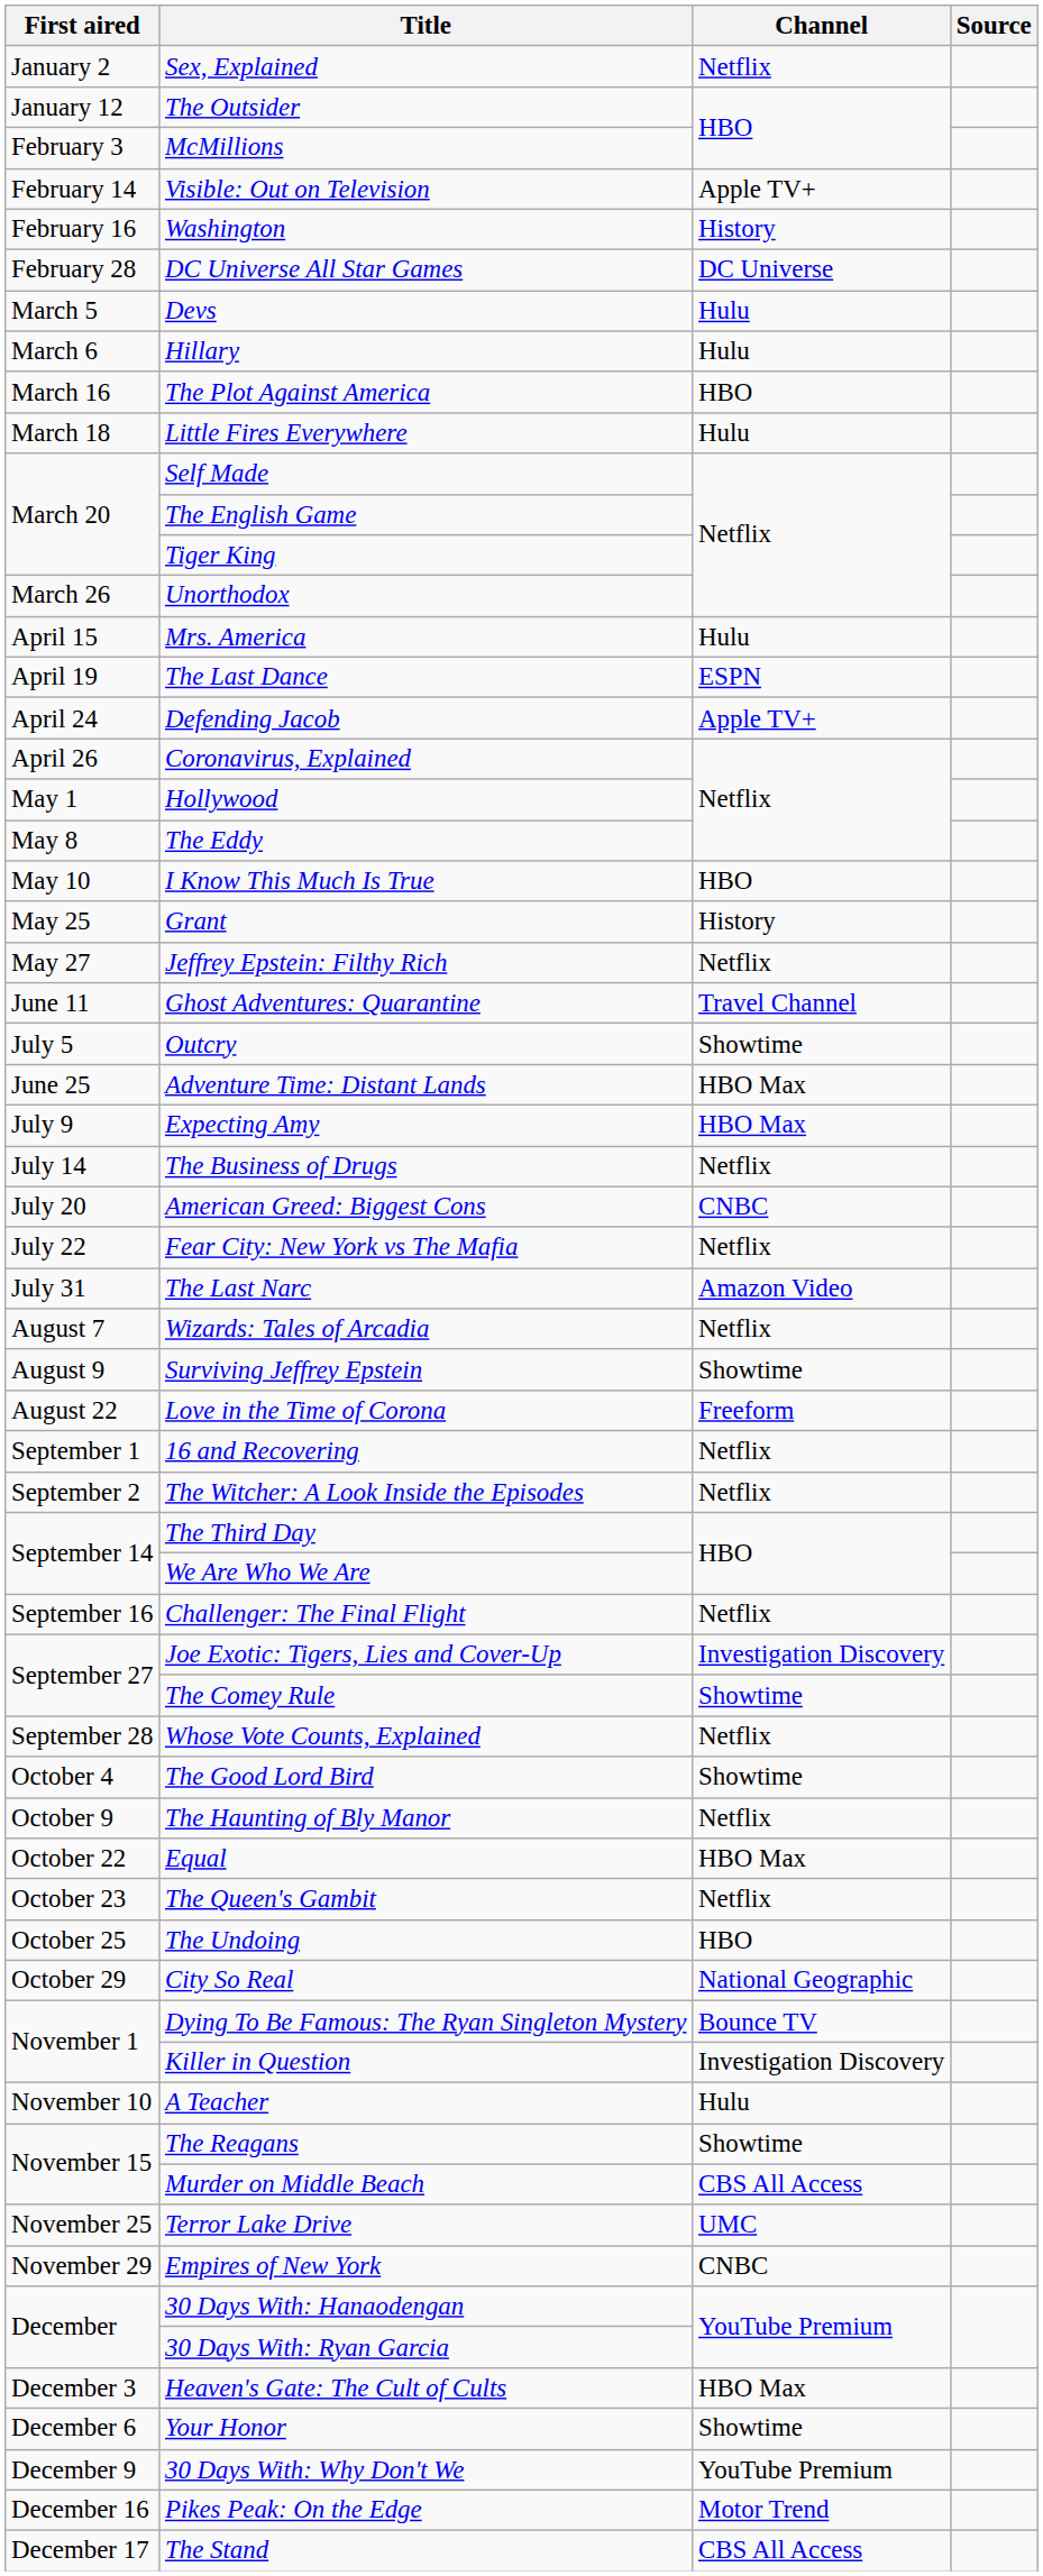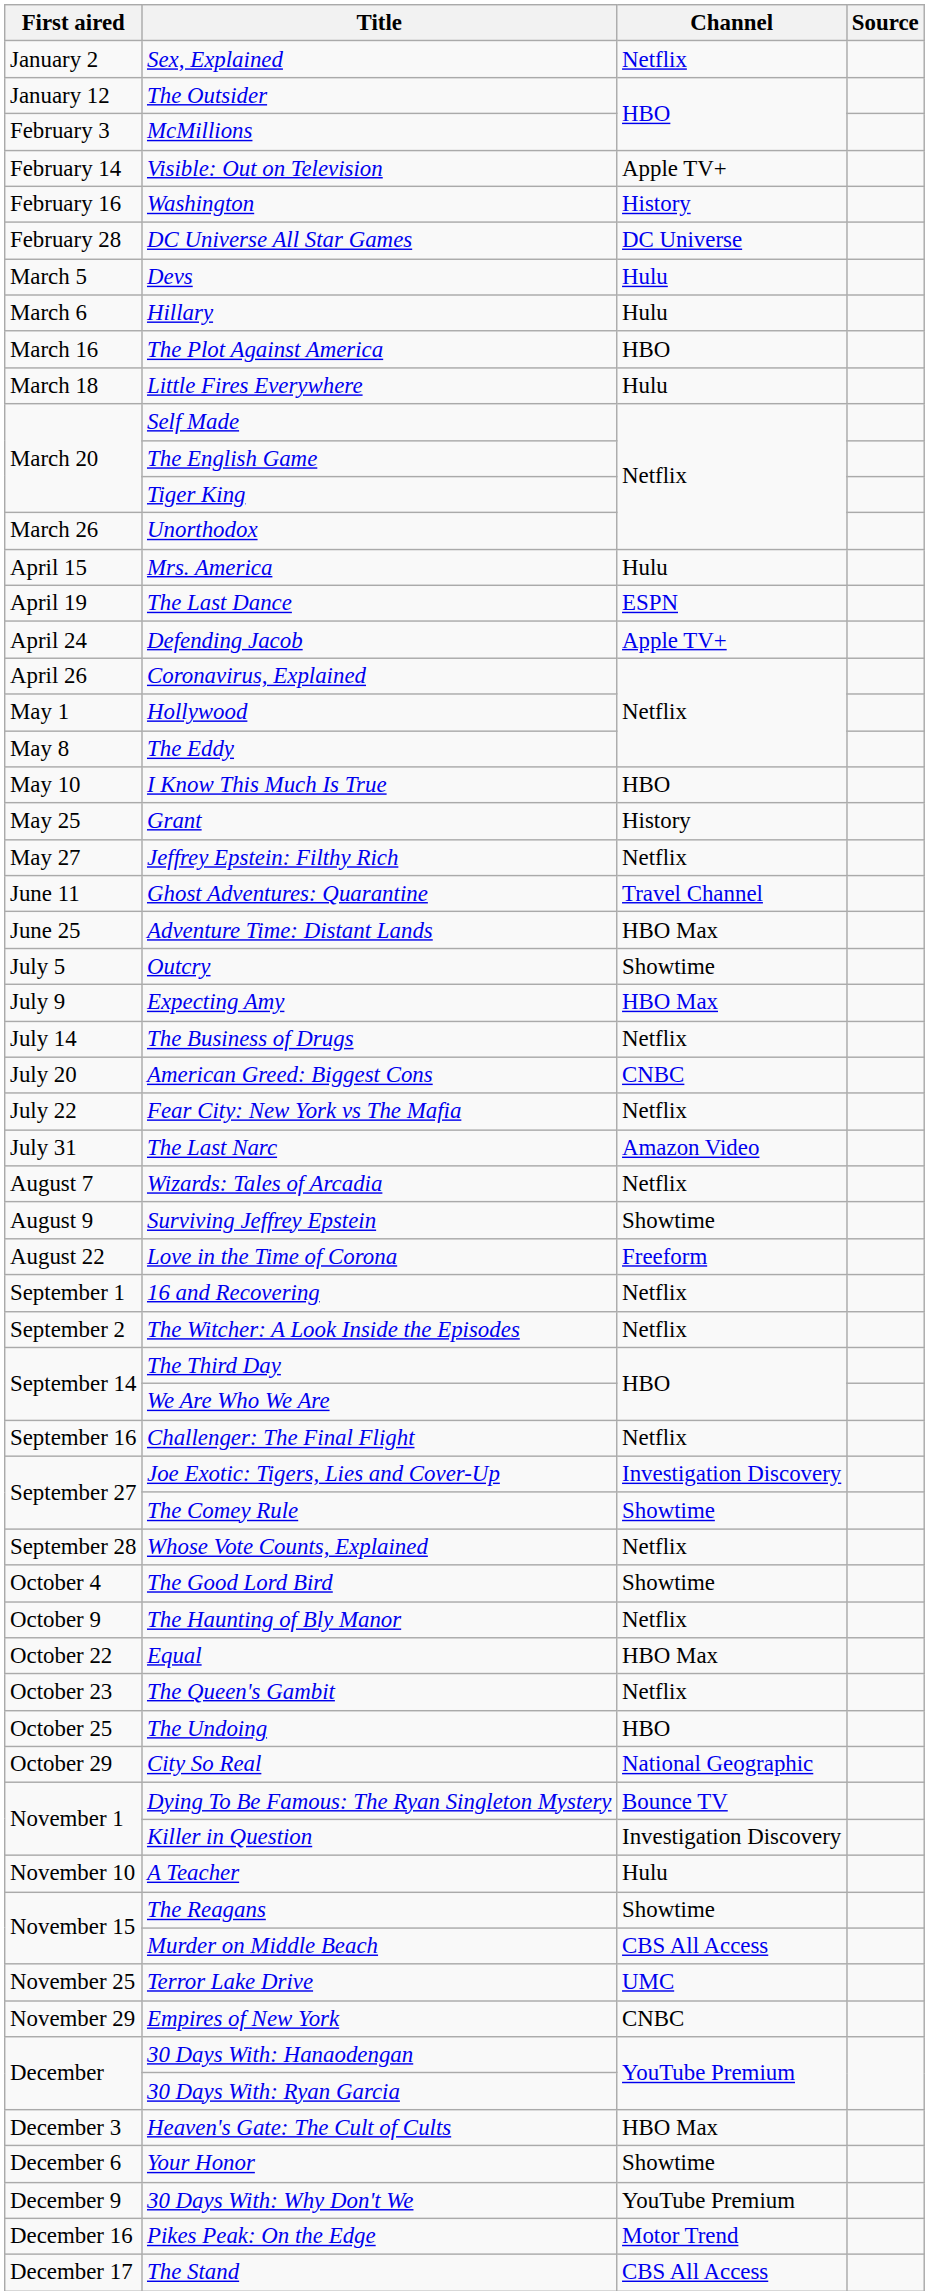rows swapped: Adventure Time: Distant Lands <-> Outcry
